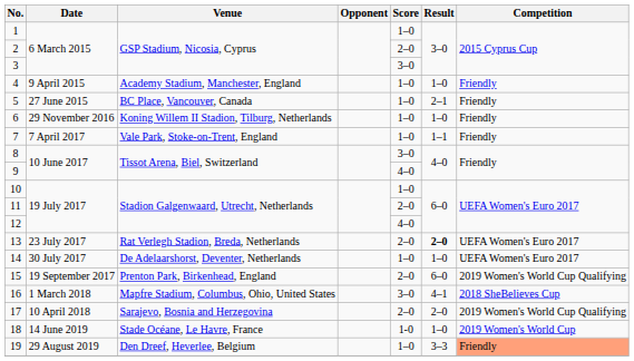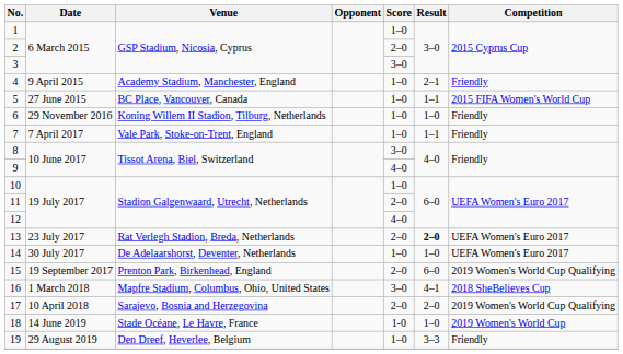4 | Result: 1–0 -> 2–1
5 | Result: 2–1 -> 1–1
5 | Competition: Friendly -> 2015 FIFA Women's World Cup
19 | Competition: lightsalmon background -> no background
